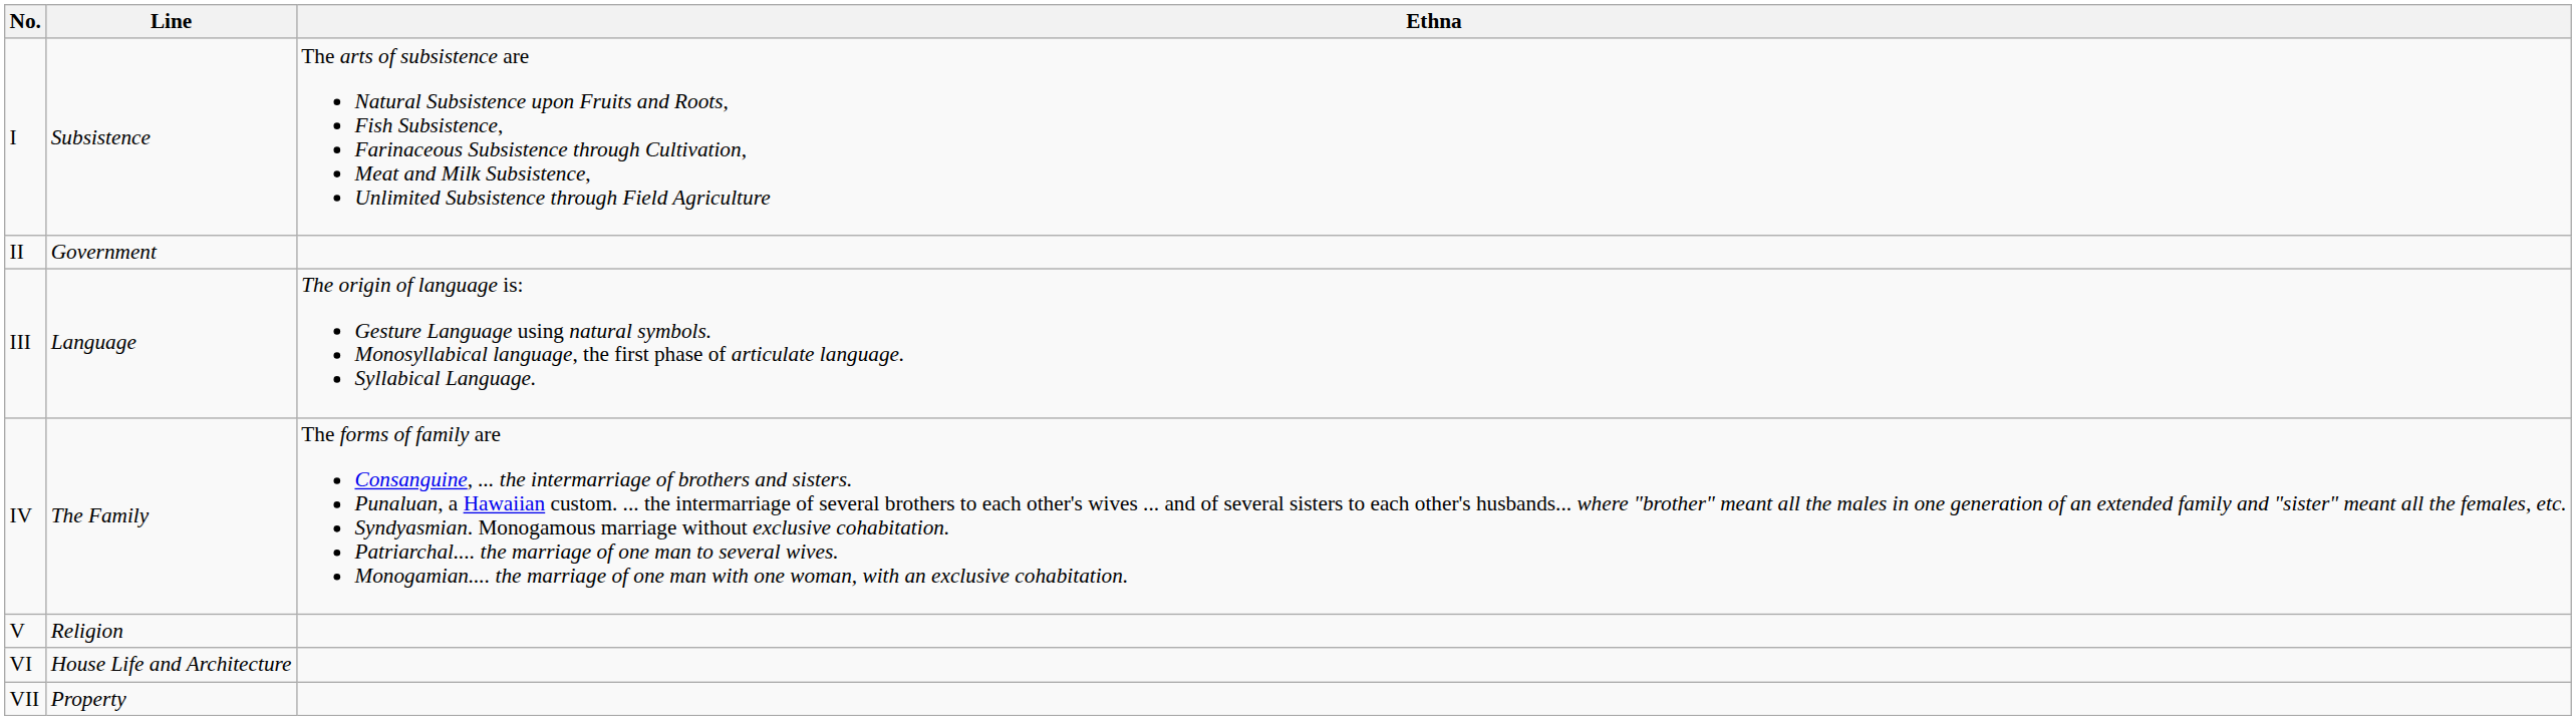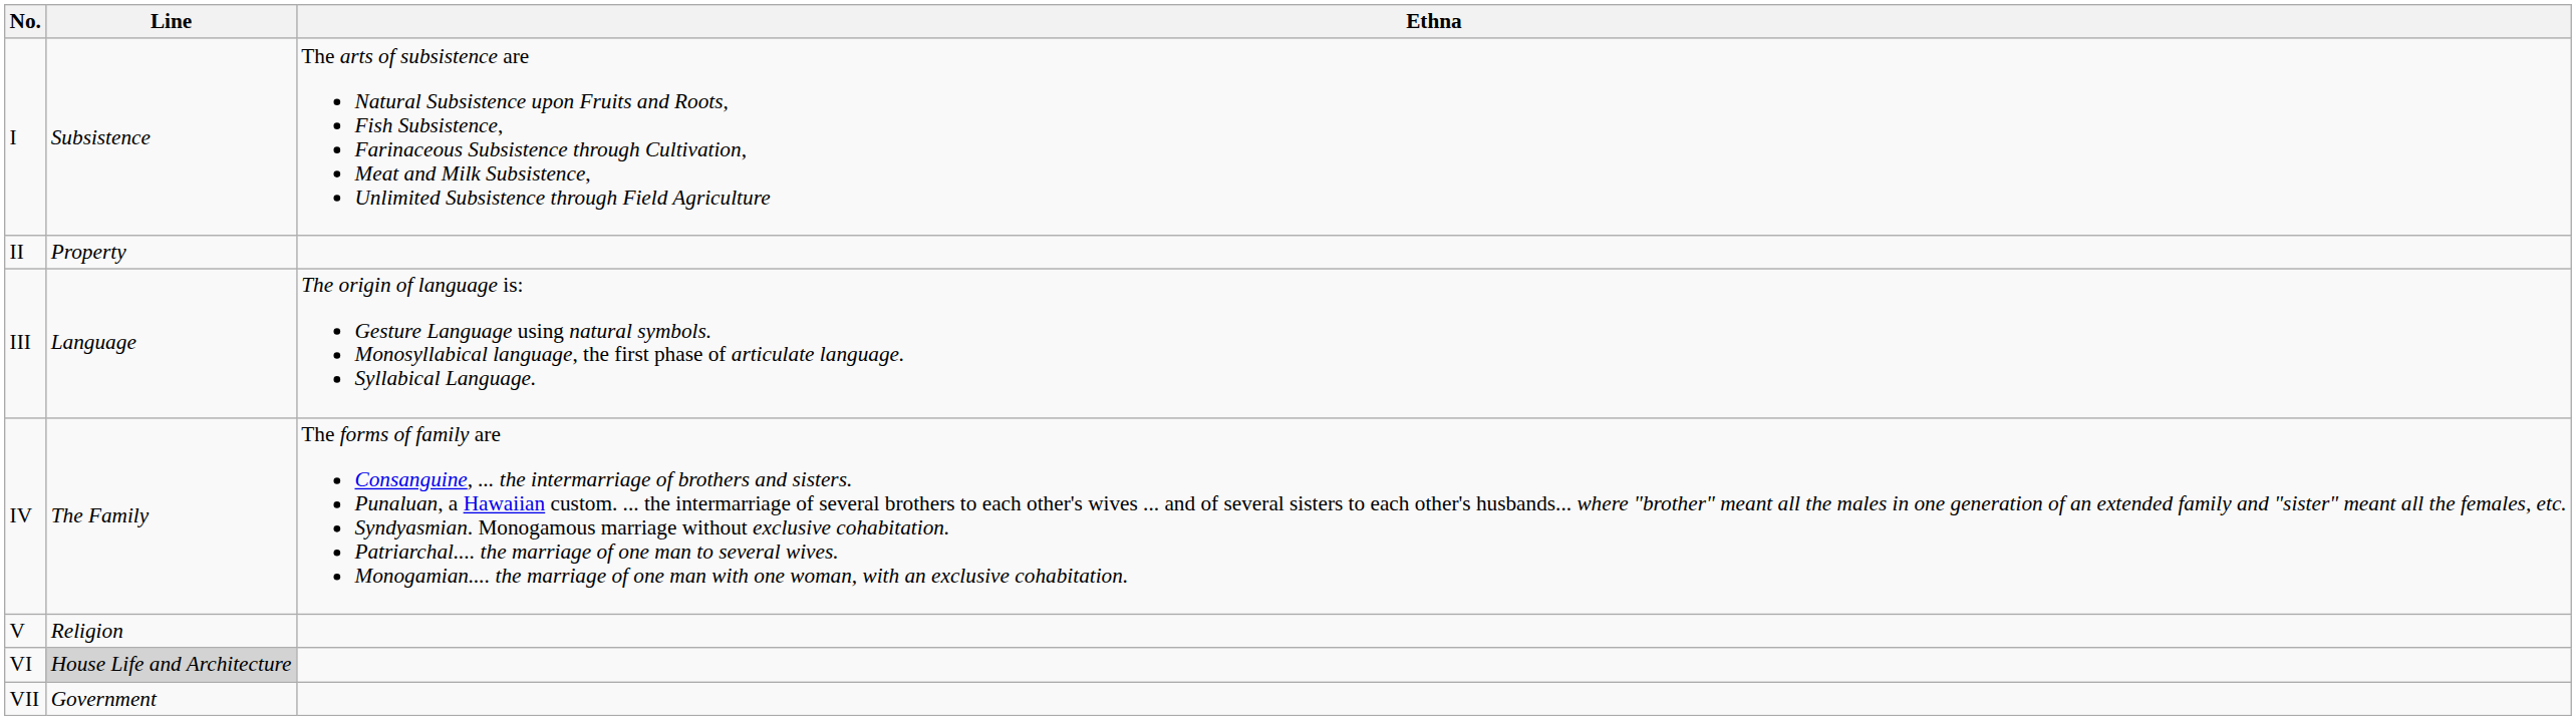II | Line: Government -> Property
VI | Line: no background -> lightgrey background
VII | Line: Property -> Government
